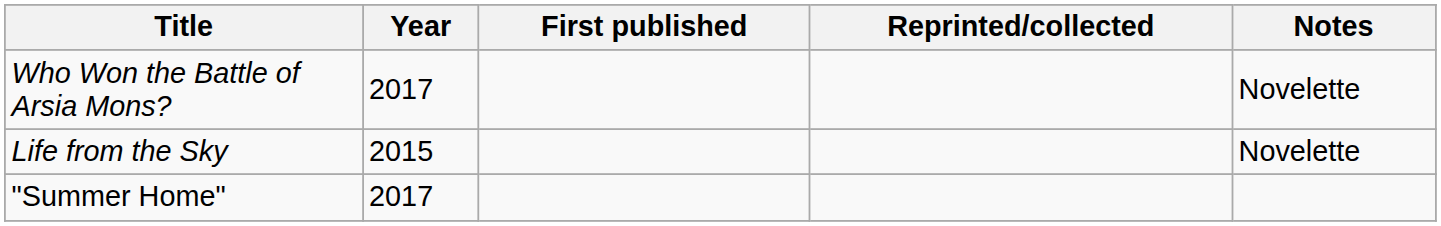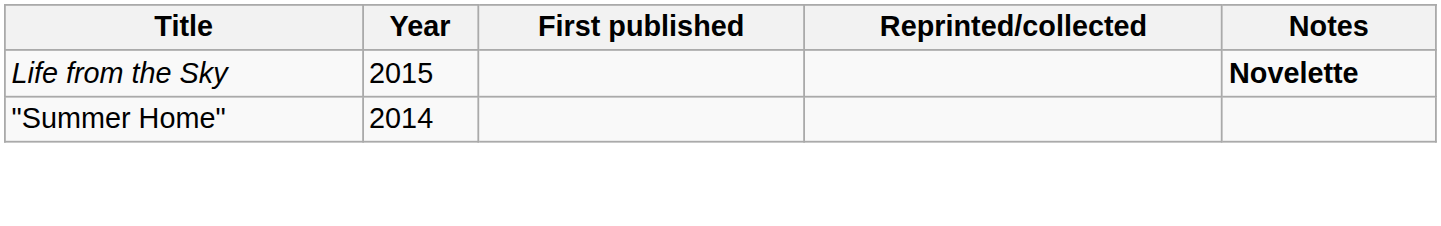- row: Who Won the Battle of Arsia Mons? | 2017 | Novelette
Life from the Sky | Notes: normal -> bold
"Summer Home" | Year: 2017 -> 2014
